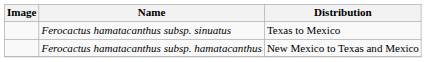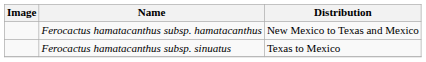rows swapped: Ferocactus hamatacanthus subsp. hamatacanthus <-> Ferocactus hamatacanthus subsp. sinuatus
